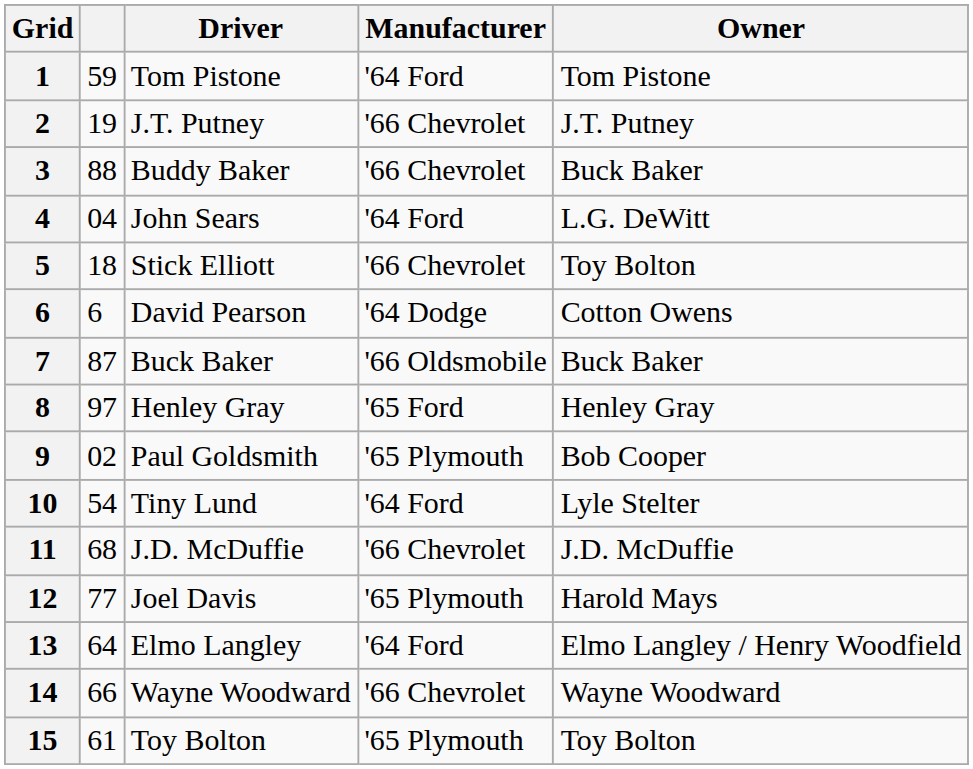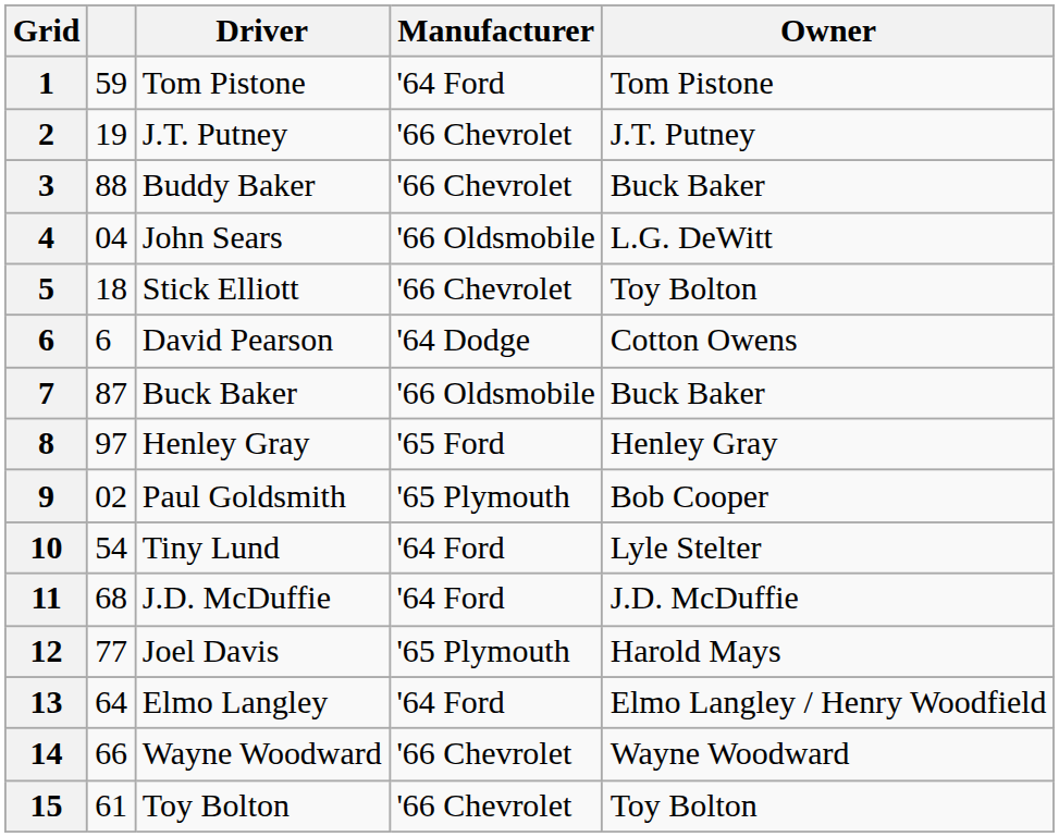4 | Manufacturer: '64 Ford -> '66 Oldsmobile
11 | Manufacturer: '66 Chevrolet -> '64 Ford
15 | Manufacturer: '65 Plymouth -> '66 Chevrolet
